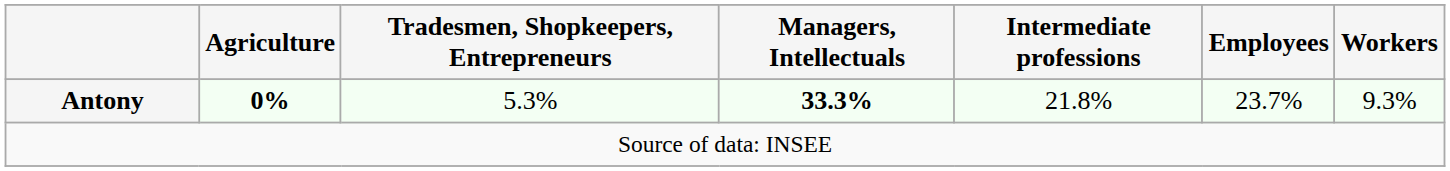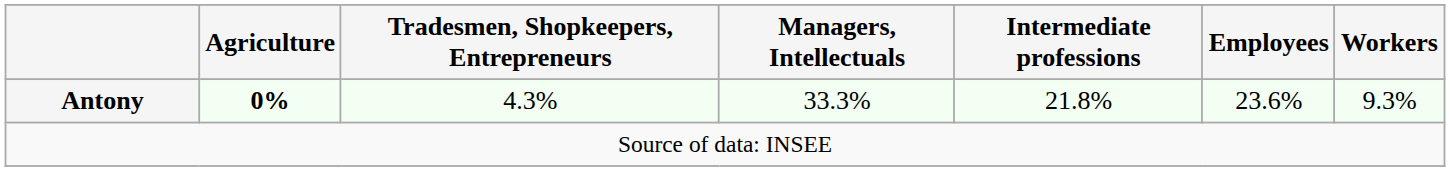Antony | Tradesmen, Shopkeepers, Entrepreneurs: 5.3% -> 4.3%
Antony | Managers, Intellectuals: bold -> normal
Antony | Employees: 23.7% -> 23.6%
